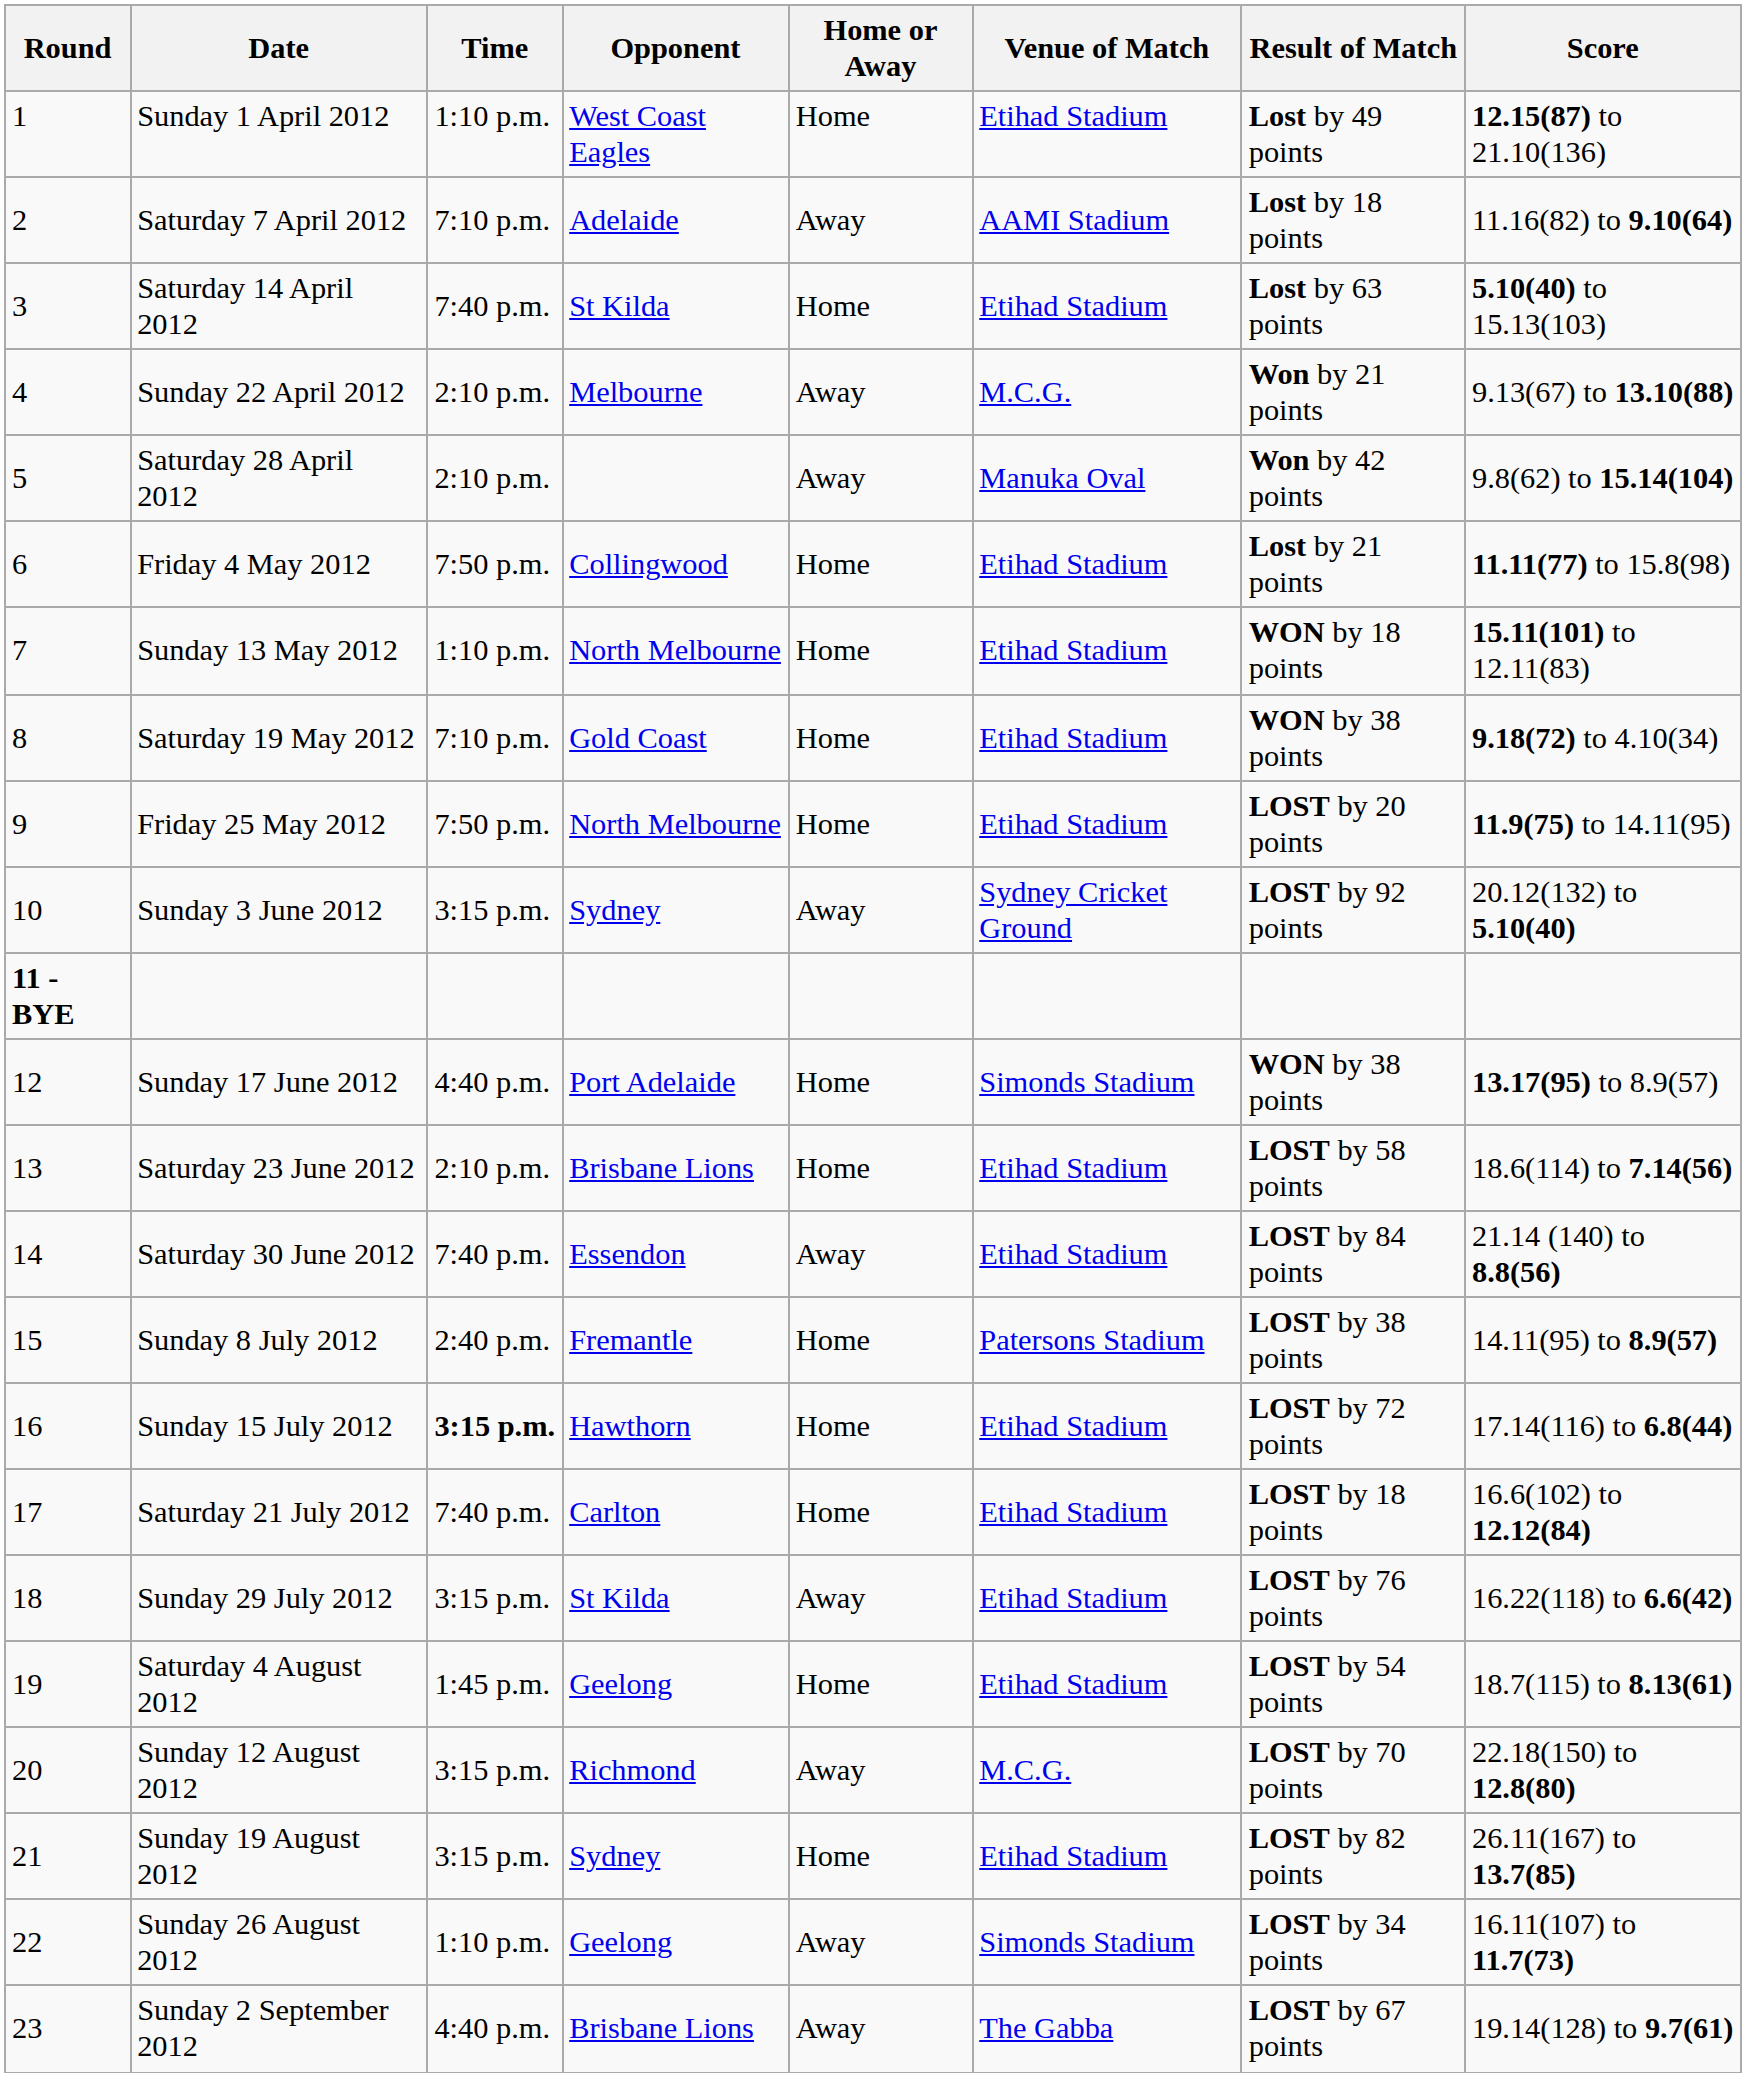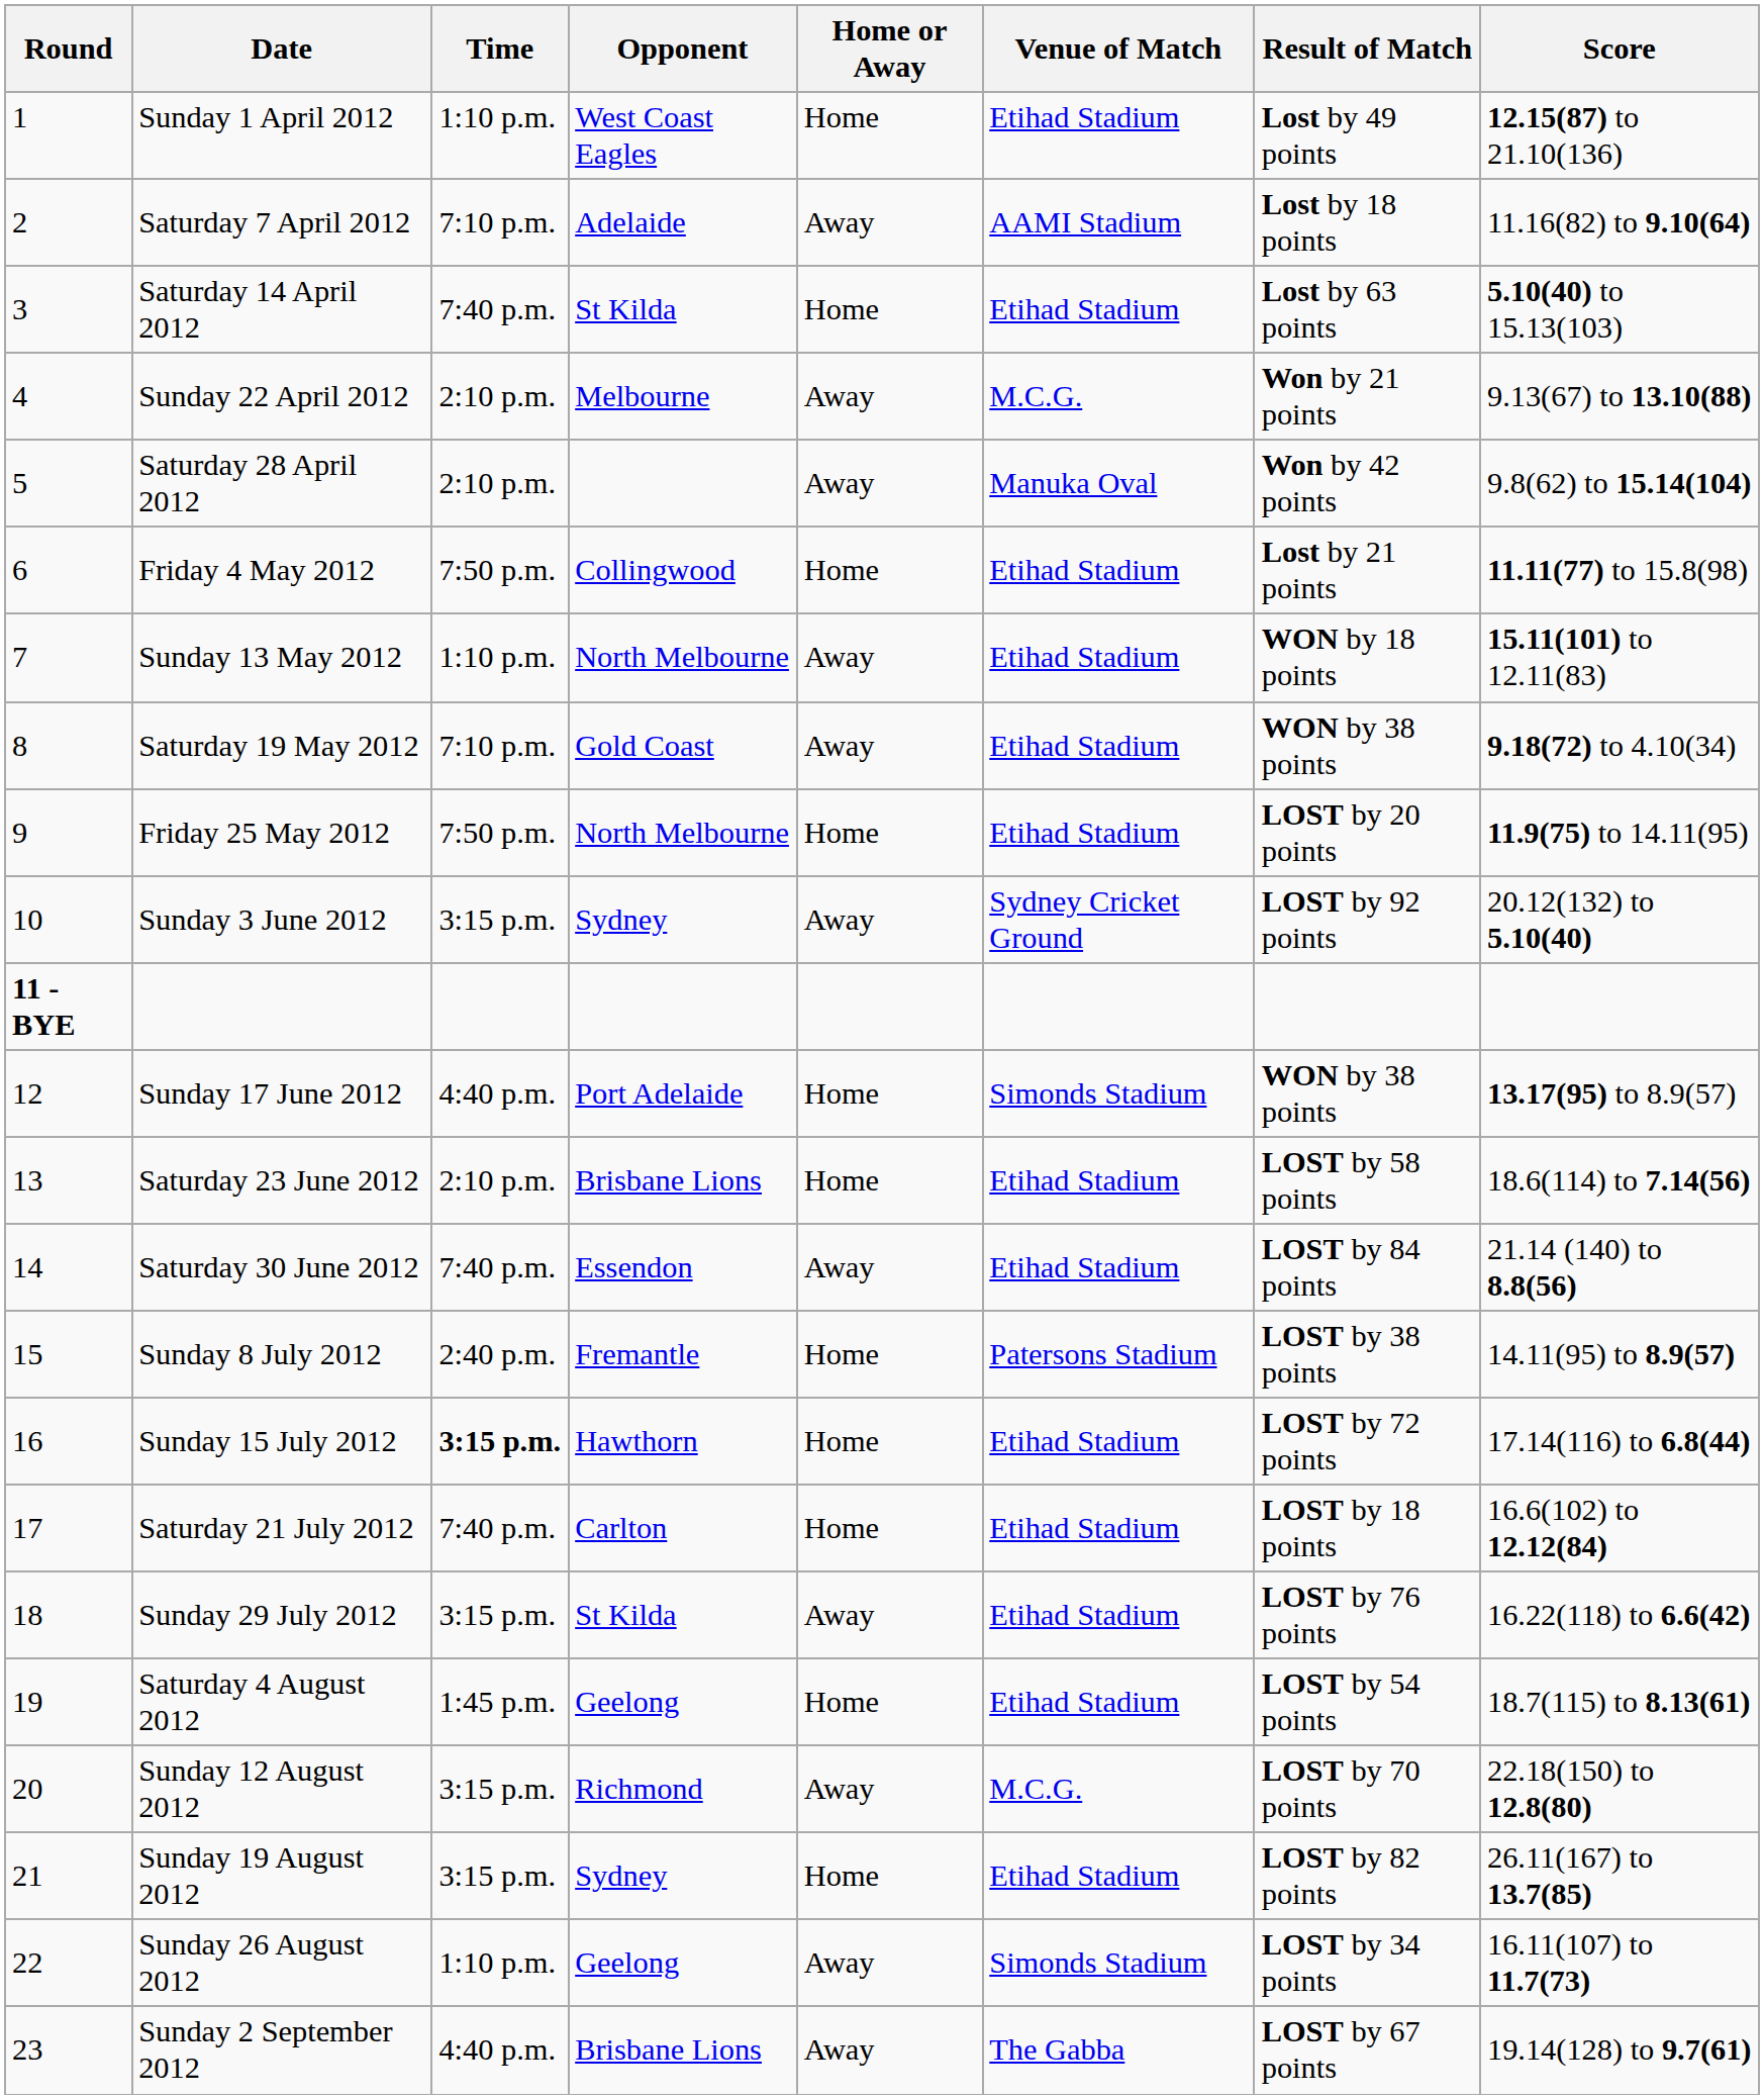Sunday 13 May 2012 | Home or Away: Home -> Away
Saturday 19 May 2012 | Home or Away: Home -> Away
